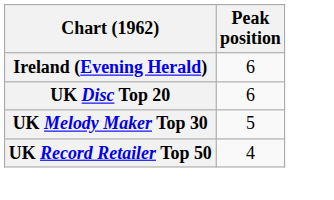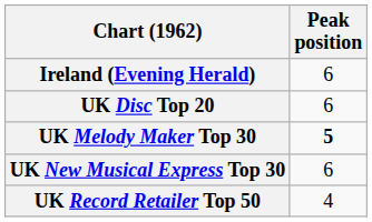UK Melody Maker Top 30 | Peak position: normal -> bold
+ row: UK New Musical Express Top 30 | 6
